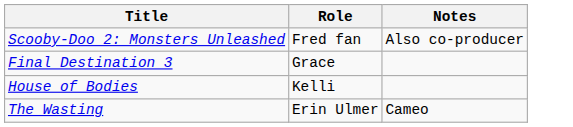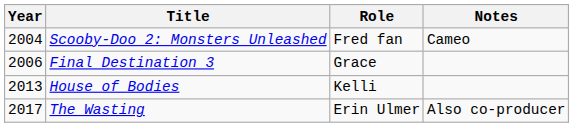+ column: Year | 2004 | 2006 | 2013 | 2017
Scooby-Doo 2: Monsters Unleashed | Notes: Also co-producer -> Cameo
The Wasting | Notes: Cameo -> Also co-producer
